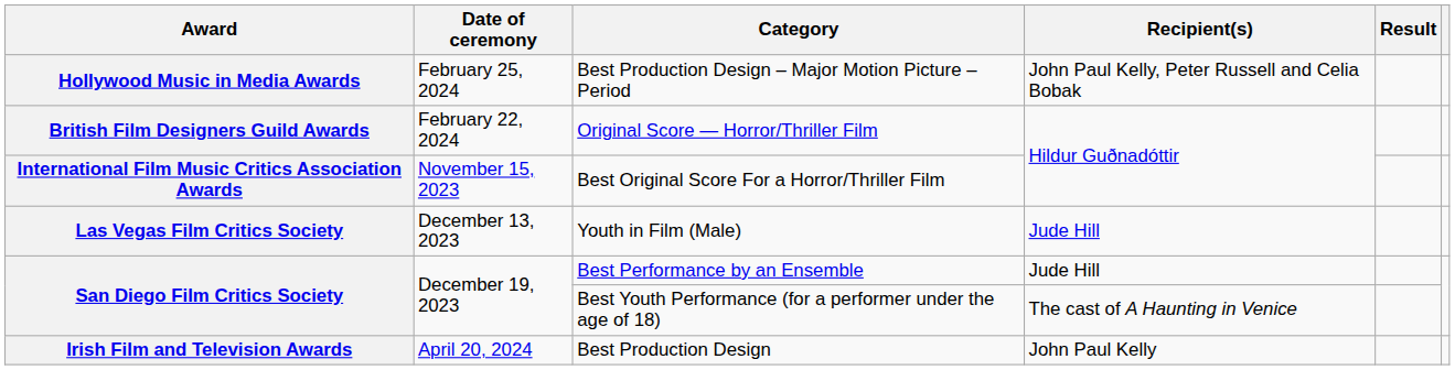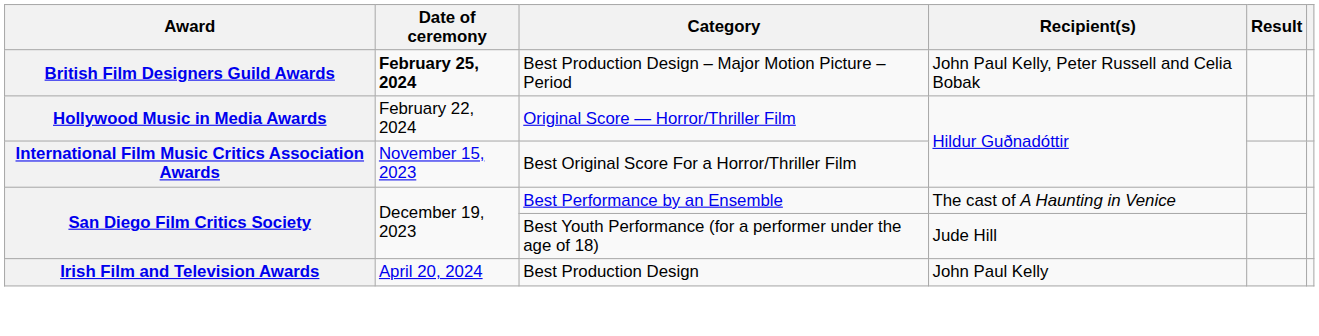Best Production Design – Major Motion Picture – Period | Award: Hollywood Music in Media Awards -> British Film Designers Guild Awards
Best Production Design – Major Motion Picture – Period | Date of ceremony: normal -> bold
Original Score — Horror/Thriller Film | Award: British Film Designers Guild Awards -> Hollywood Music in Media Awards
- row: Las Vegas Film Critics Society | December 13, 2023 | Youth in Film (Male) | Jude Hill
Best Performance by an Ensemble | Recipient(s): Jude Hill -> The cast of A Haunting in Venice
Best Youth Performance (for a performer under the age of 18) | Recipient(s): The cast of A Haunting in Venice -> Jude Hill
